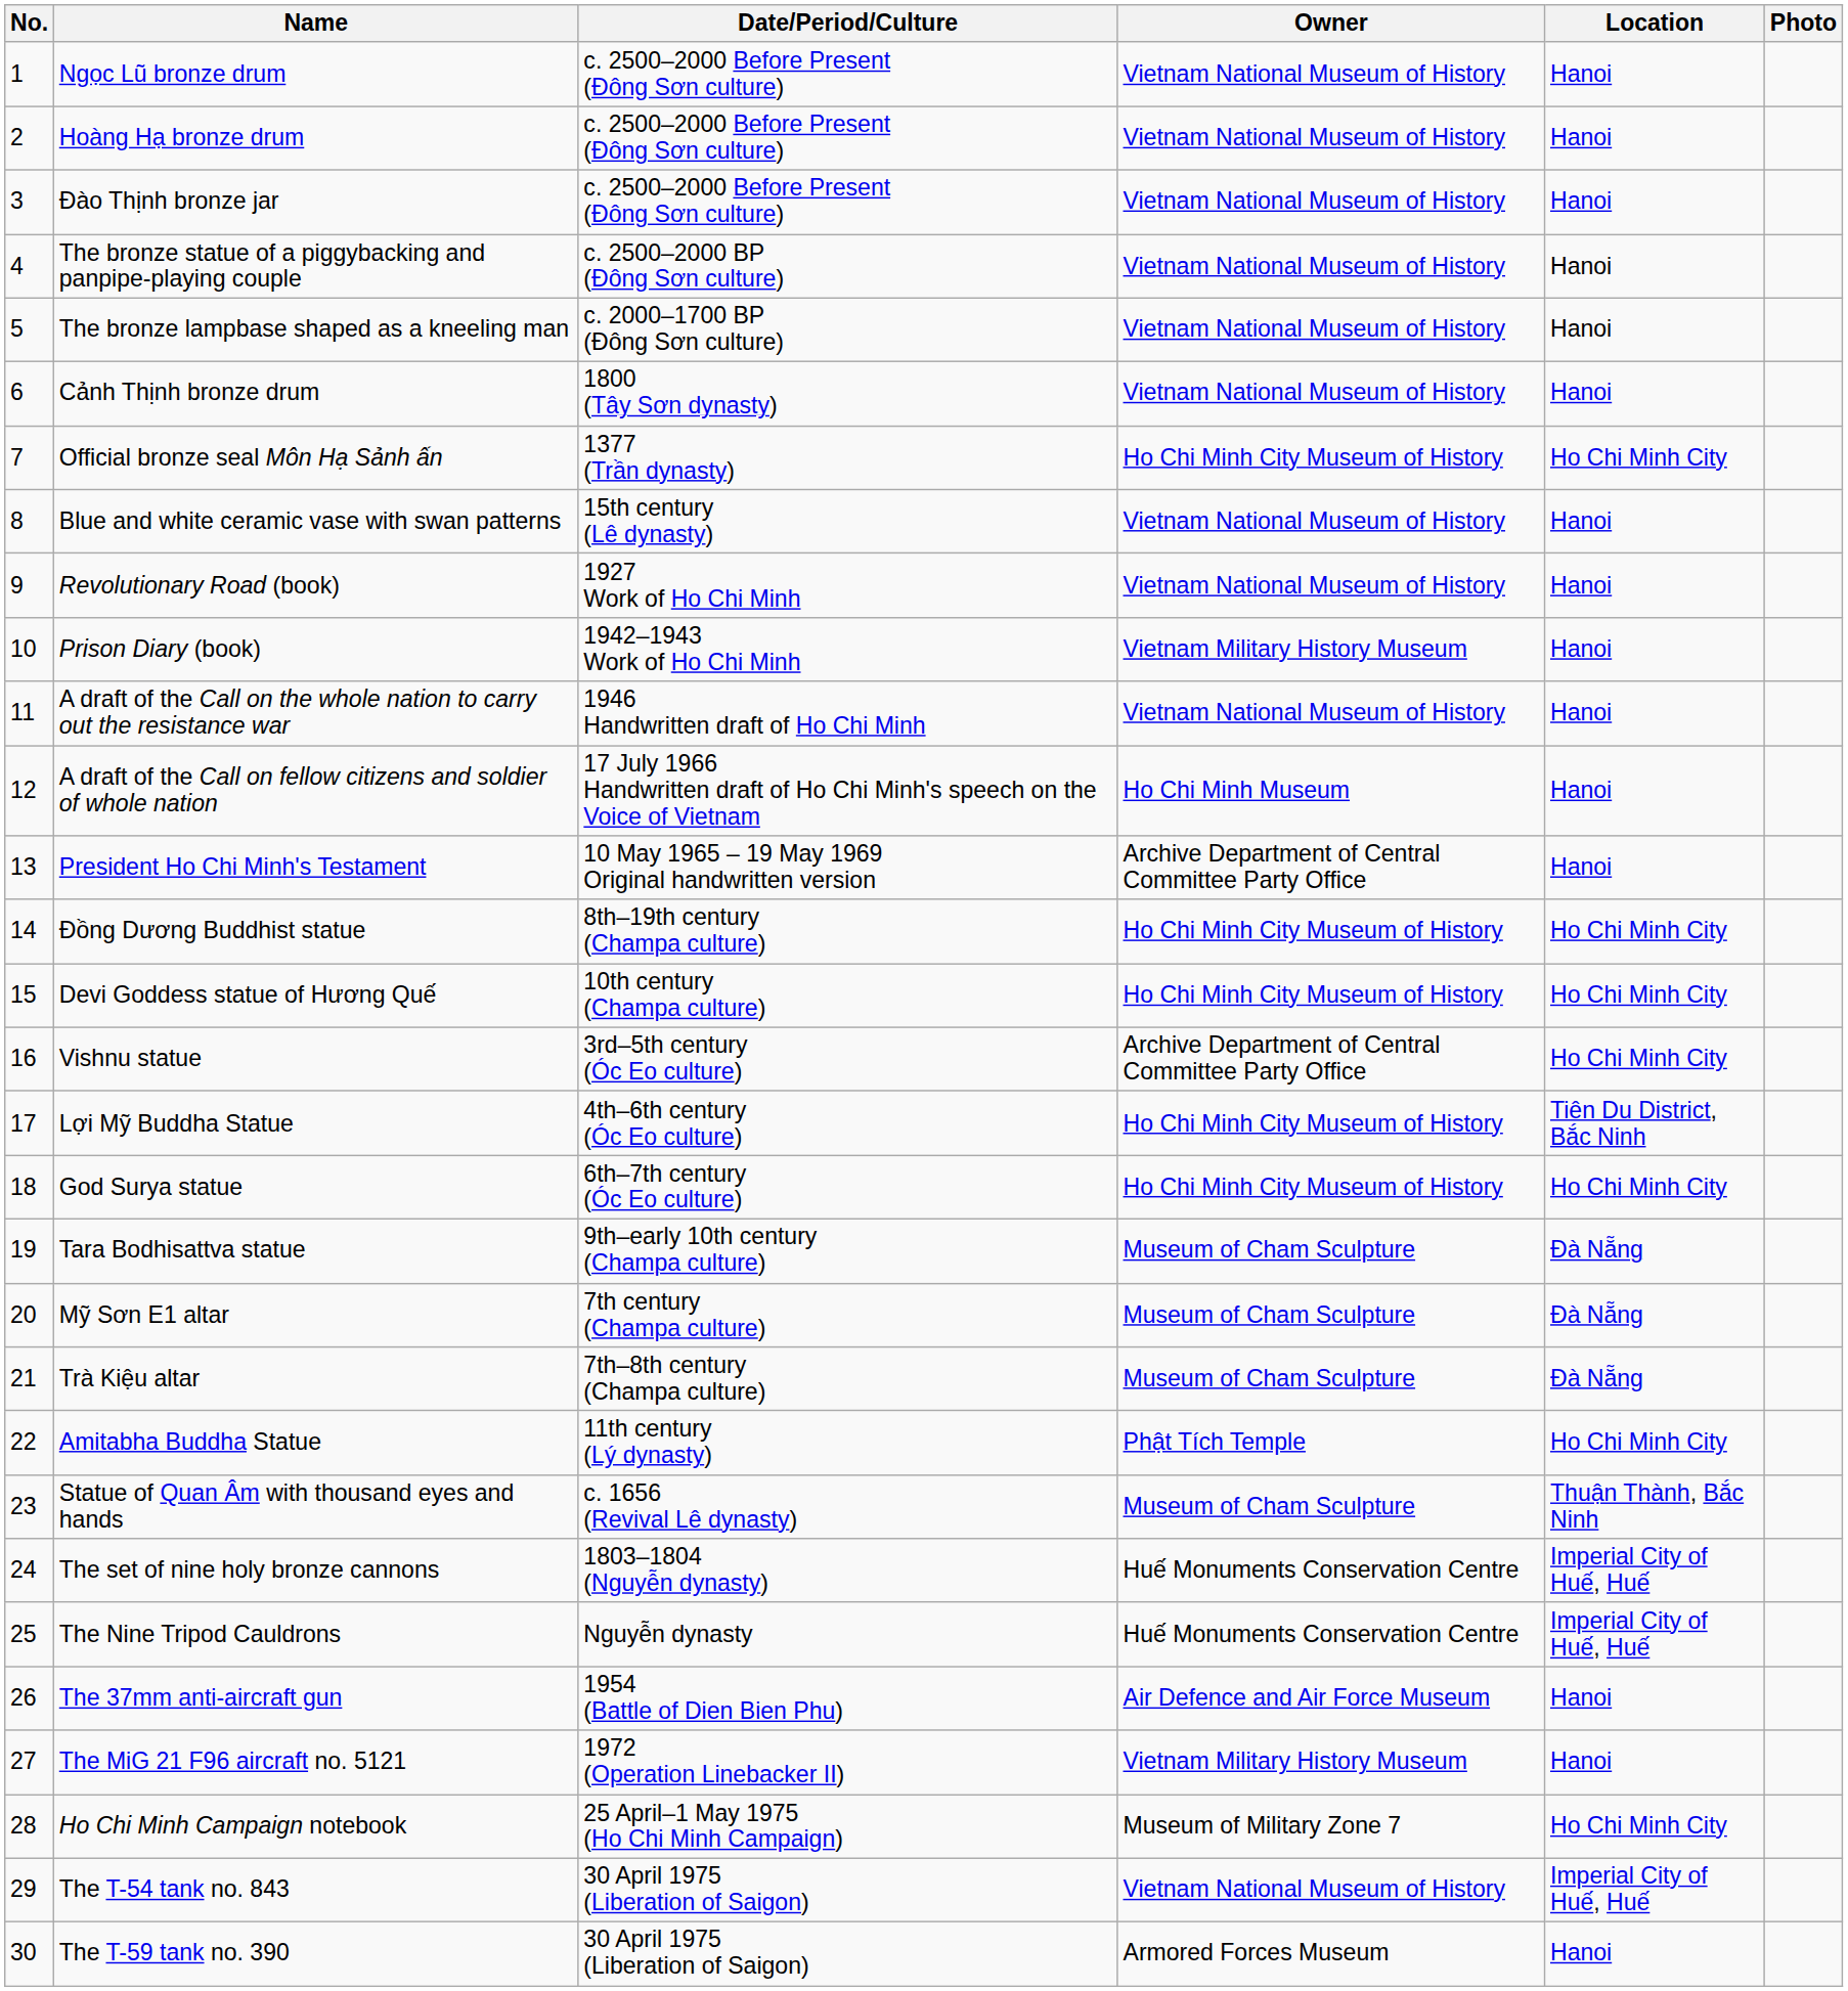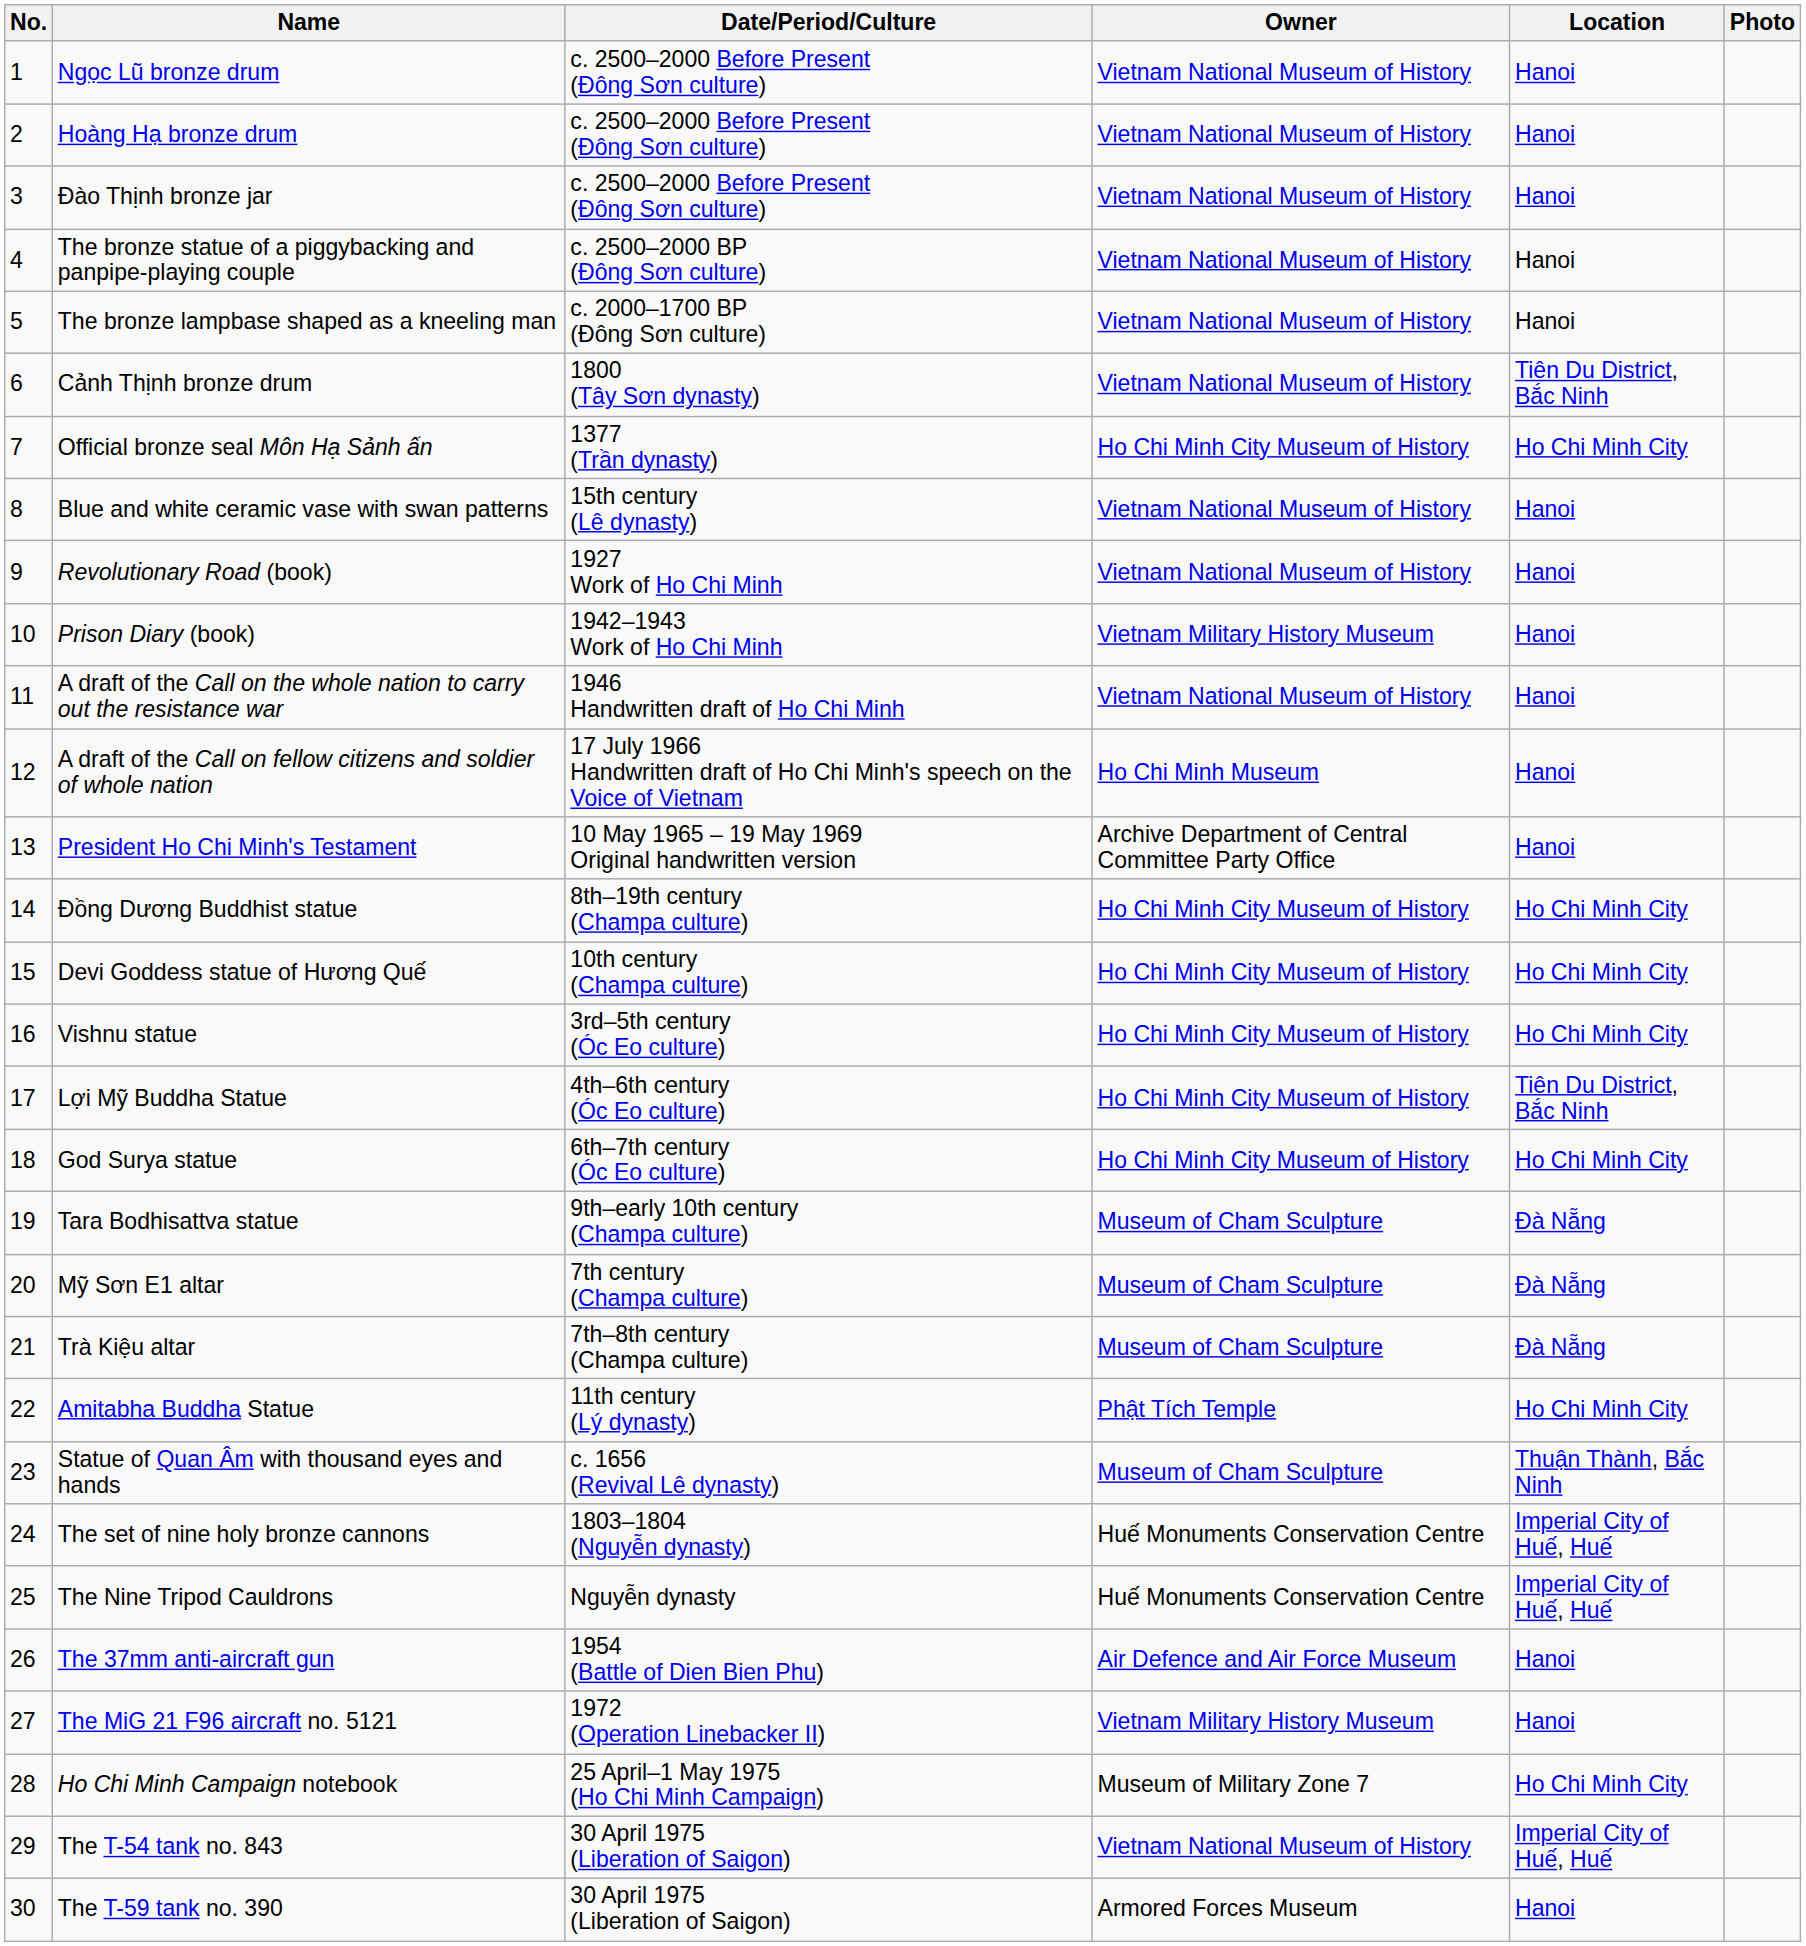Cảnh Thịnh bronze drum | Location: Hanoi -> Tiên Du District, Bắc Ninh
Vishnu statue | Owner: Archive Department of Central Committee Party Office -> Ho Chi Minh City Museum of History
